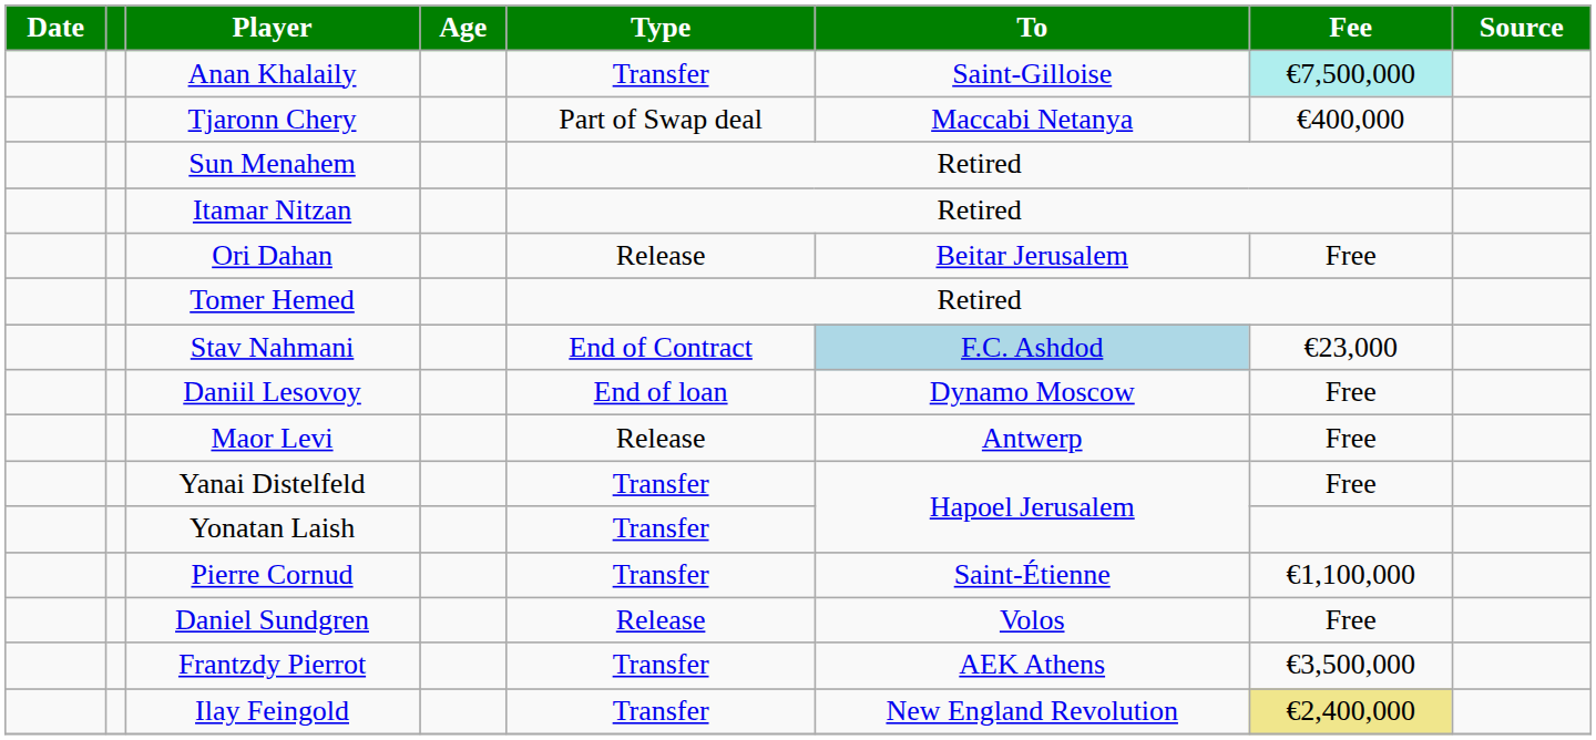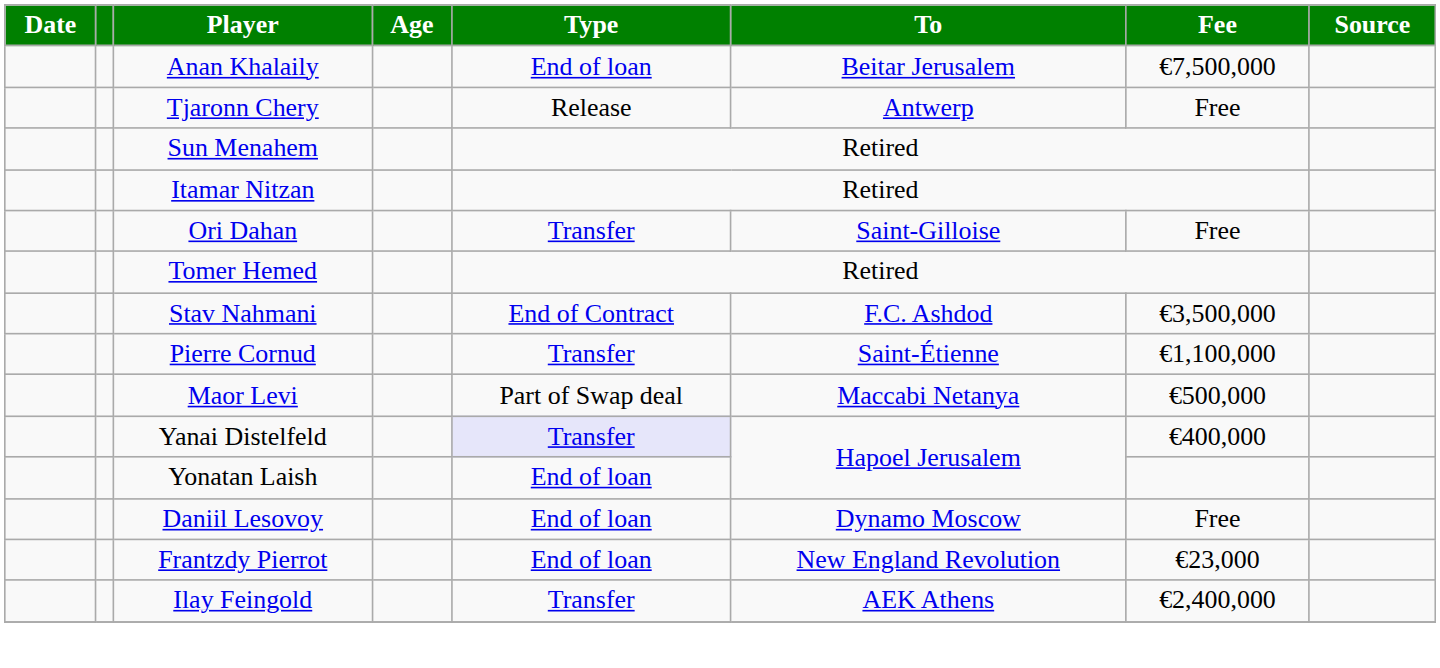Anan Khalaily | Type: Transfer -> End of loan
Anan Khalaily | To: Saint-Gilloise -> Beitar Jerusalem
Anan Khalaily | Fee: paleturquoise background -> no background
Tjaronn Chery | Type: Part of Swap deal -> Release
Tjaronn Chery | To: Maccabi Netanya -> Antwerp
Tjaronn Chery | Fee: €400,000 -> Free
Ori Dahan | Type: Release -> Transfer
Ori Dahan | To: Beitar Jerusalem -> Saint-Gilloise
Stav Nahmani | To: lightblue background -> no background
Stav Nahmani | Fee: €23,000 -> €3,500,000
rows swapped: Daniil Lesovoy <-> Pierre Cornud
Maor Levi | Type: Release -> Part of Swap deal
Maor Levi | To: Antwerp -> Maccabi Netanya
Maor Levi | Fee: Free -> €500,000
Yanai Distelfeld | Type: no background -> lavender background
Yanai Distelfeld | Fee: Free -> €400,000
Yonatan Laish | Type: Transfer -> End of loan
- row: Daniel Sundgren | Release | Volos | Free
Frantzdy Pierrot | Type: Transfer -> End of loan
Frantzdy Pierrot | To: AEK Athens -> New England Revolution
Frantzdy Pierrot | Fee: €3,500,000 -> €23,000
Ilay Feingold | To: New England Revolution -> AEK Athens
Ilay Feingold | Fee: khaki background -> no background
